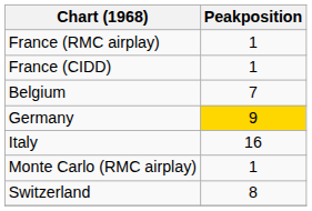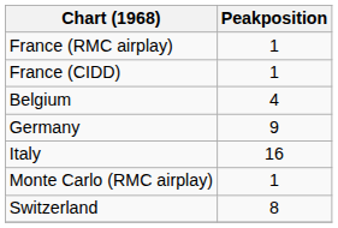Belgium | Peakposition: 7 -> 4
Germany | Peakposition: gold background -> no background
